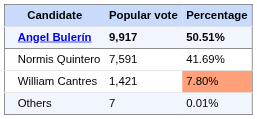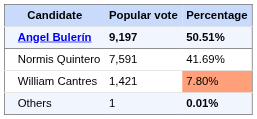Angel Bulerín | Popular vote: 9,917 -> 9,197
Others | Popular vote: 7 -> 1
Others | Percentage: normal -> bold
